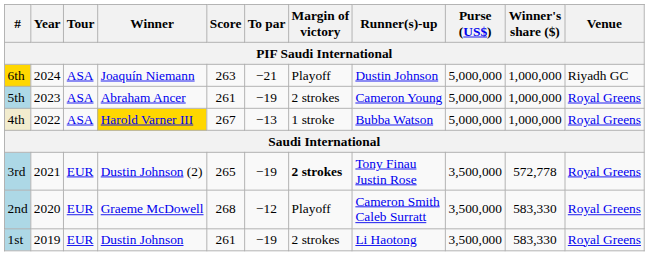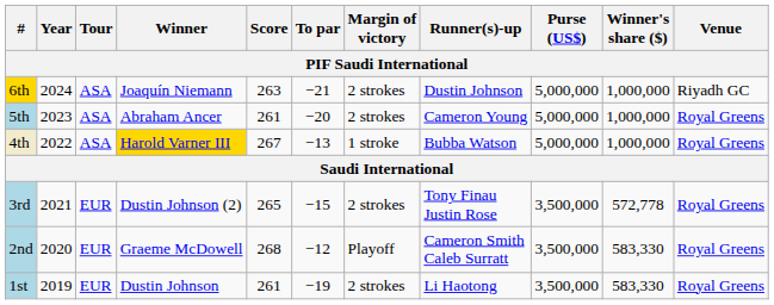6th | Margin of victory: Playoff -> 2 strokes
5th | To par: −19 -> −20
3rd | To par: −19 -> −15
3rd | Margin of victory: bold -> normal
